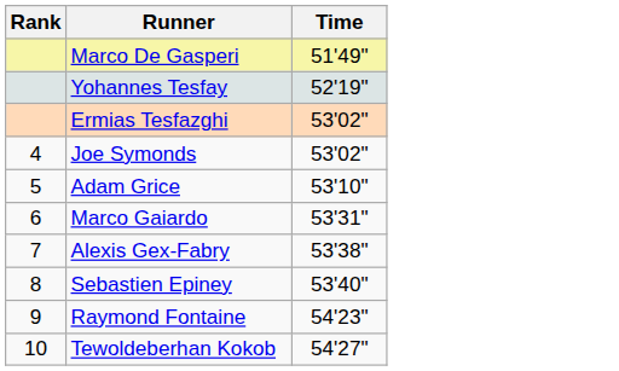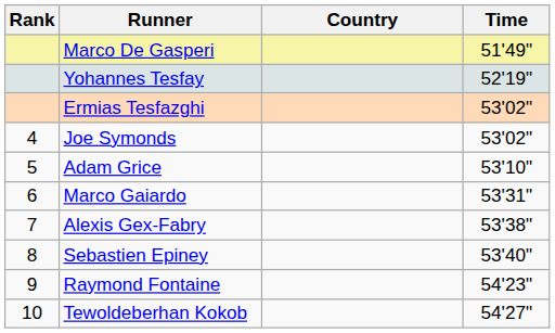+ column: Country
